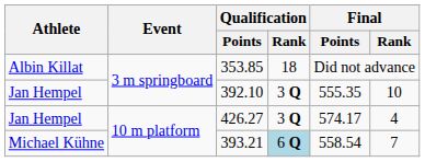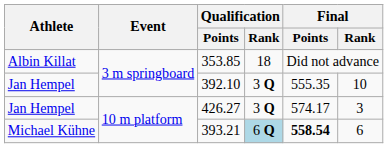426.27 | Final / Rank: 4 -> 3
393.21 | Final / Points: normal -> bold
393.21 | Final / Rank: 7 -> 6
